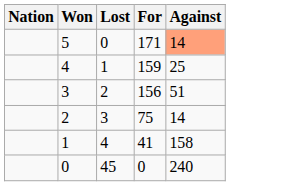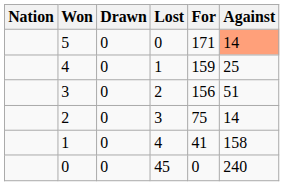+ column: Drawn | 0 | 0 | 0 | 0 | 0 | 0
